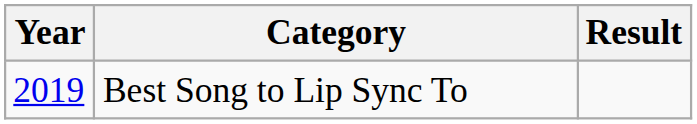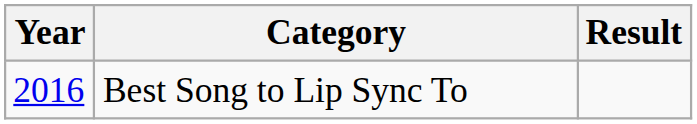Best Song to Lip Sync To | Year: 2019 -> 2016
